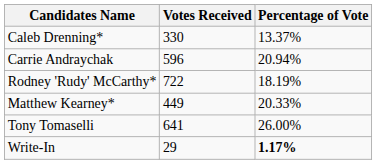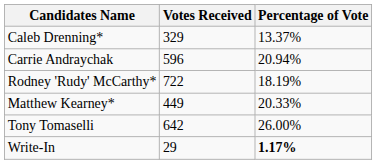Caleb Drenning* | Votes Received: 330 -> 329
Tony Tomaselli | Votes Received: 641 -> 642
